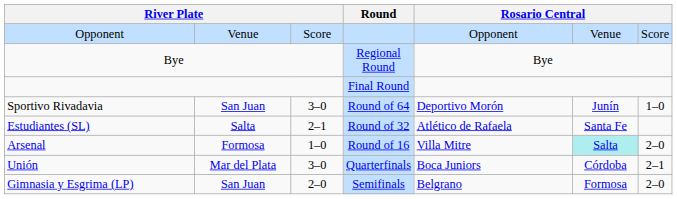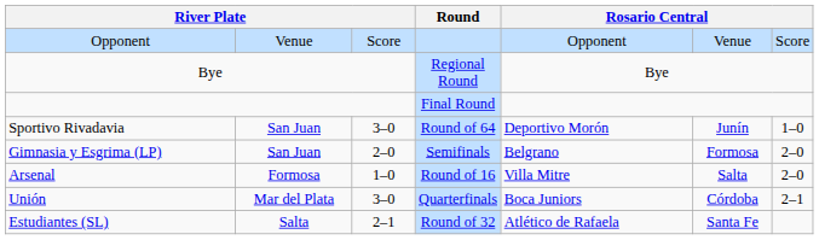rows swapped: Estudiantes (SL) <-> Gimnasia y Esgrima (LP)
Arsenal | column 6: paleturquoise background -> no background
